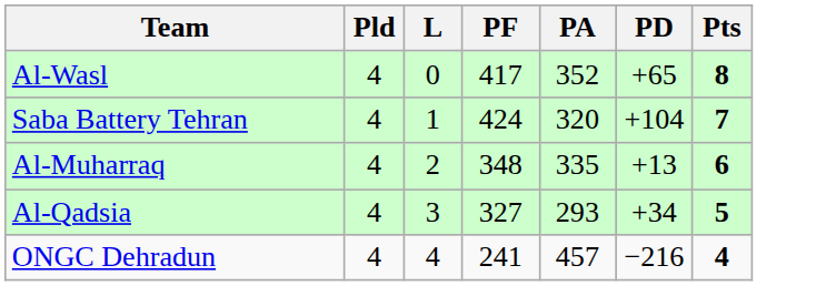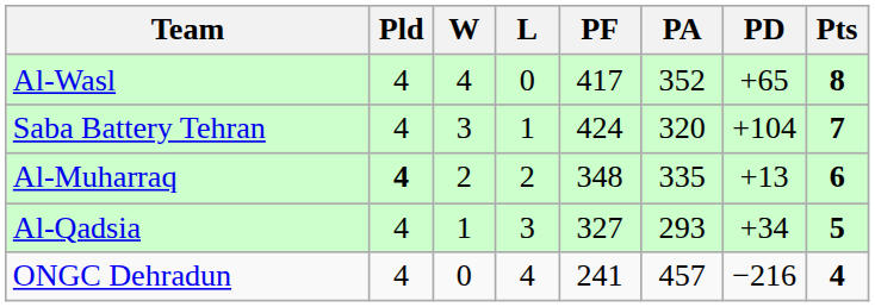+ column: W | 4 | 3 | 2 | 1 | 0
Al-Muharraq | Pld: normal -> bold
